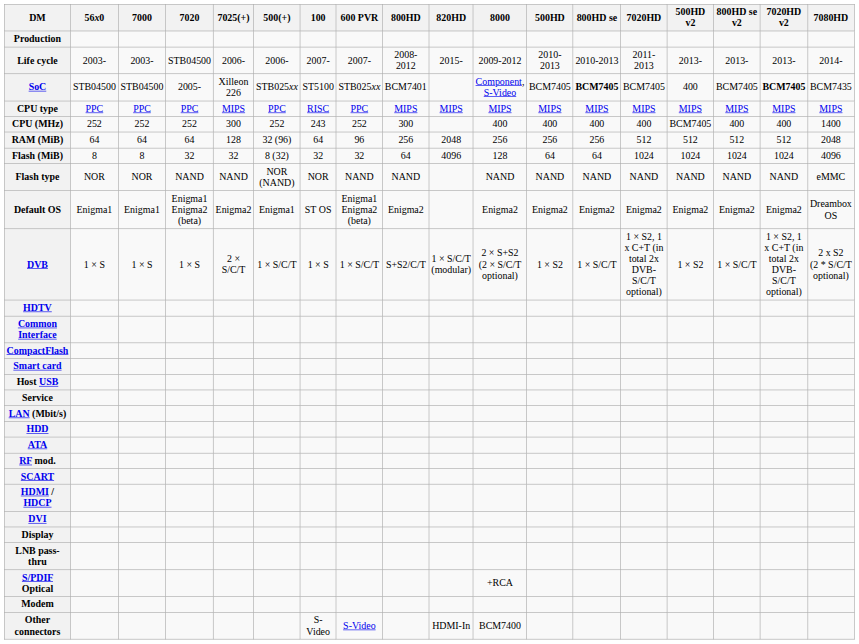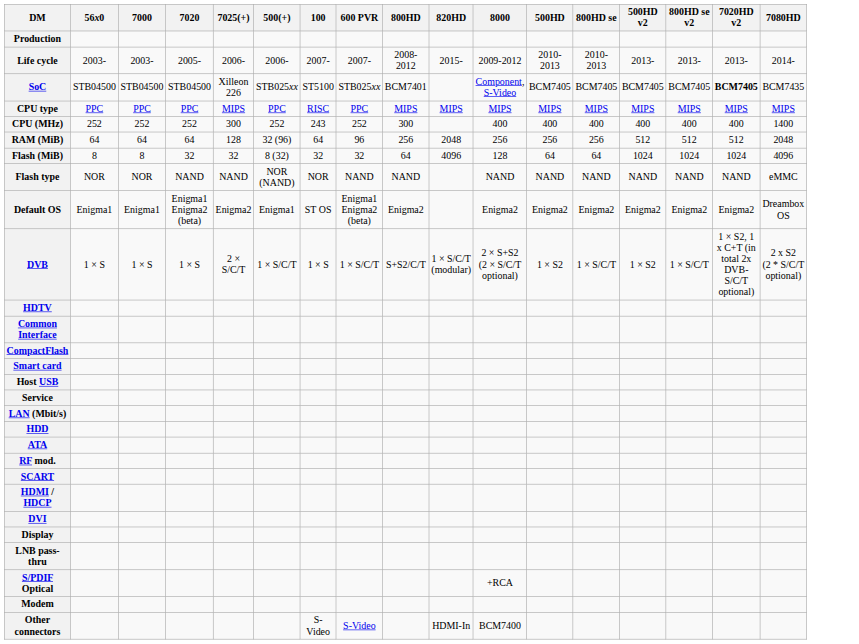- column: 7020HD | 2011-2013 | BCM7405 | MIPS | 400 | 512 | 1024 | NAND | Enigma2 | 1 × S2, 1 x C+T (in total 2x DVB-S/C/T optional)
Life cycle | 7020: STB04500 -> 2005-
SoC | 7020: 2005- -> STB04500
SoC | 800HD se: bold -> normal
SoC | 500HD v2: 400 -> BCM7405
CPU (MHz) | 500HD v2: BCM7405 -> 400
